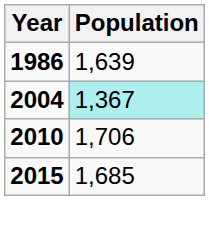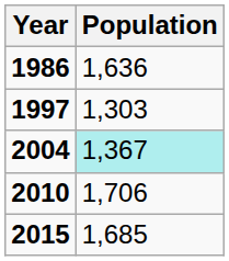1986 | Population: 1,639 -> 1,636
+ row: 1997 | 1,303
